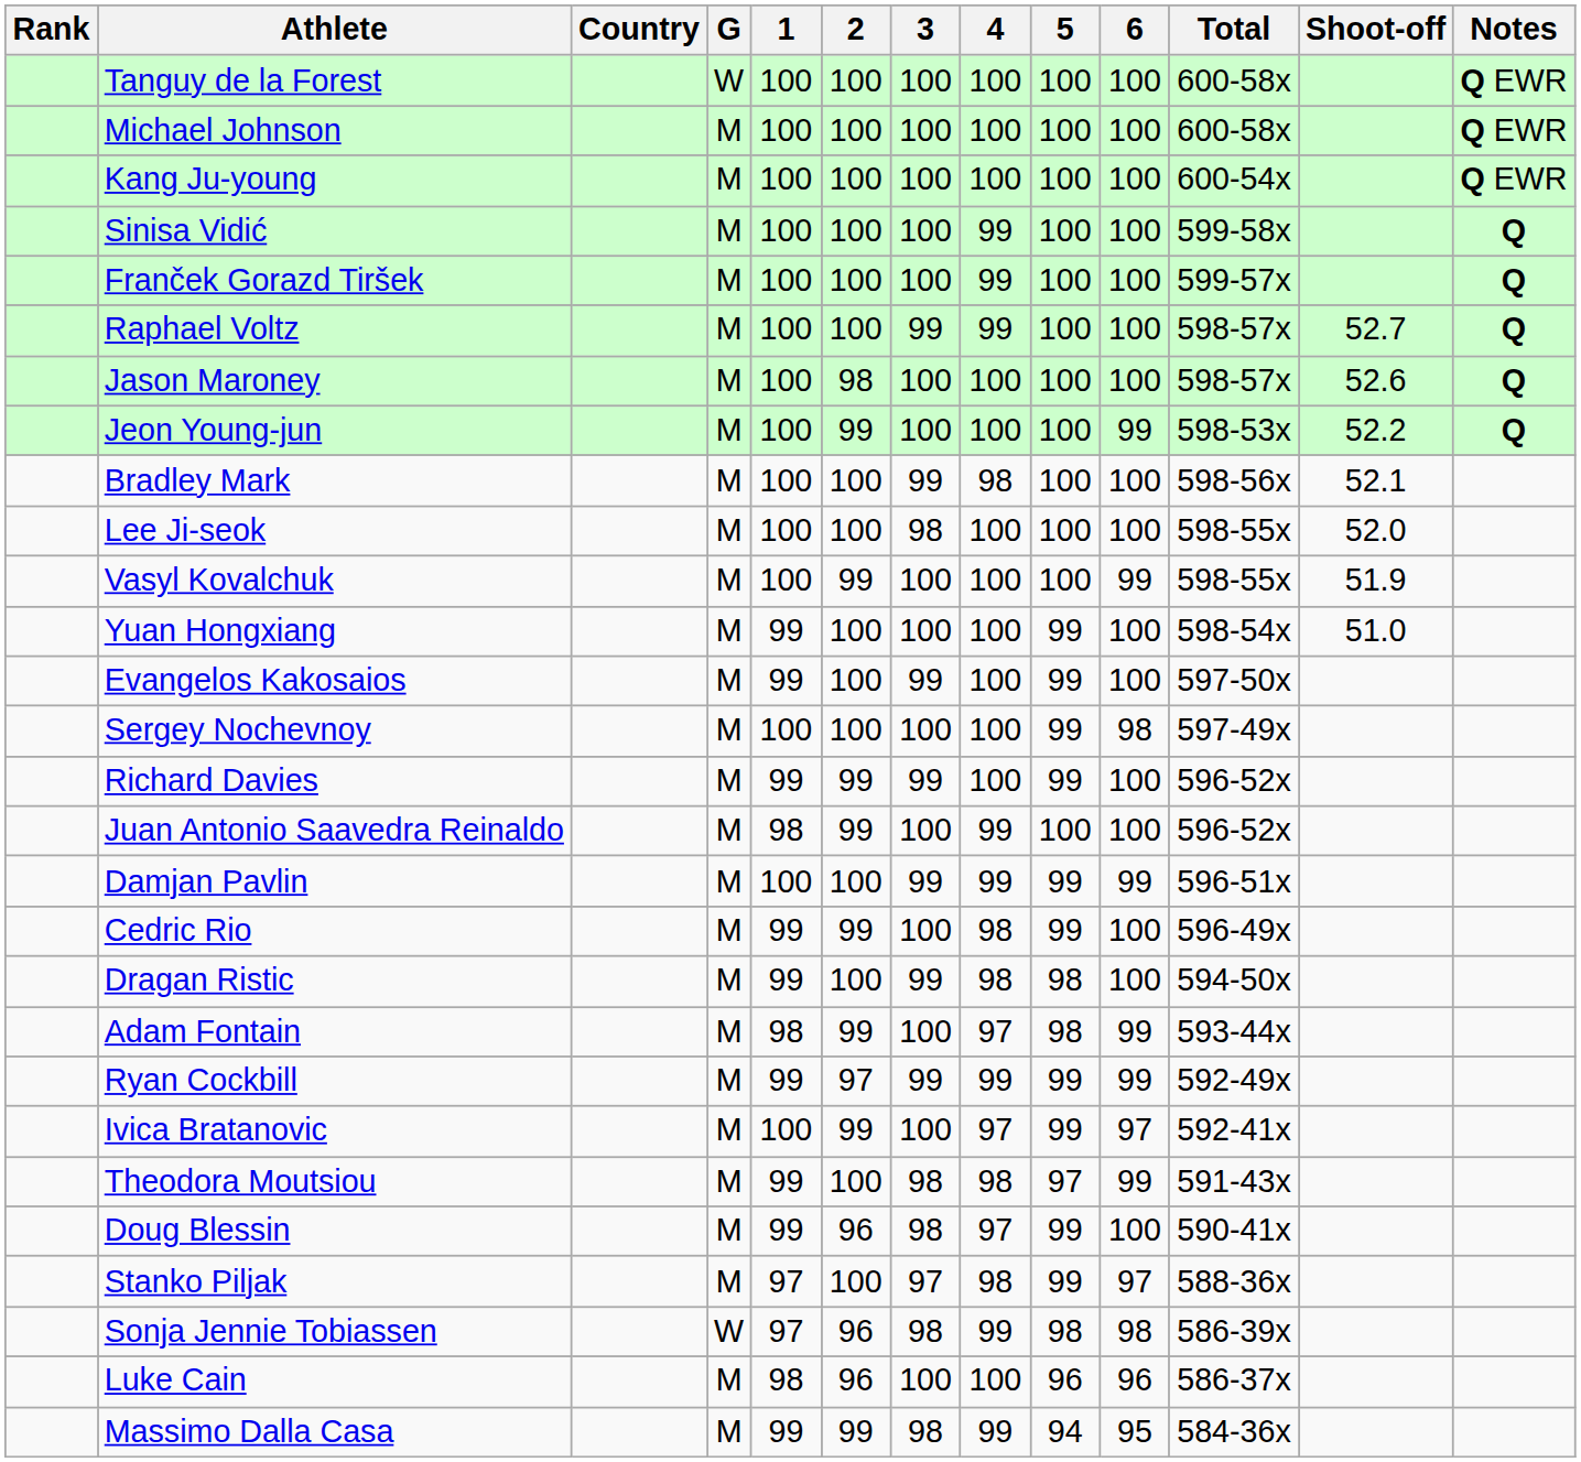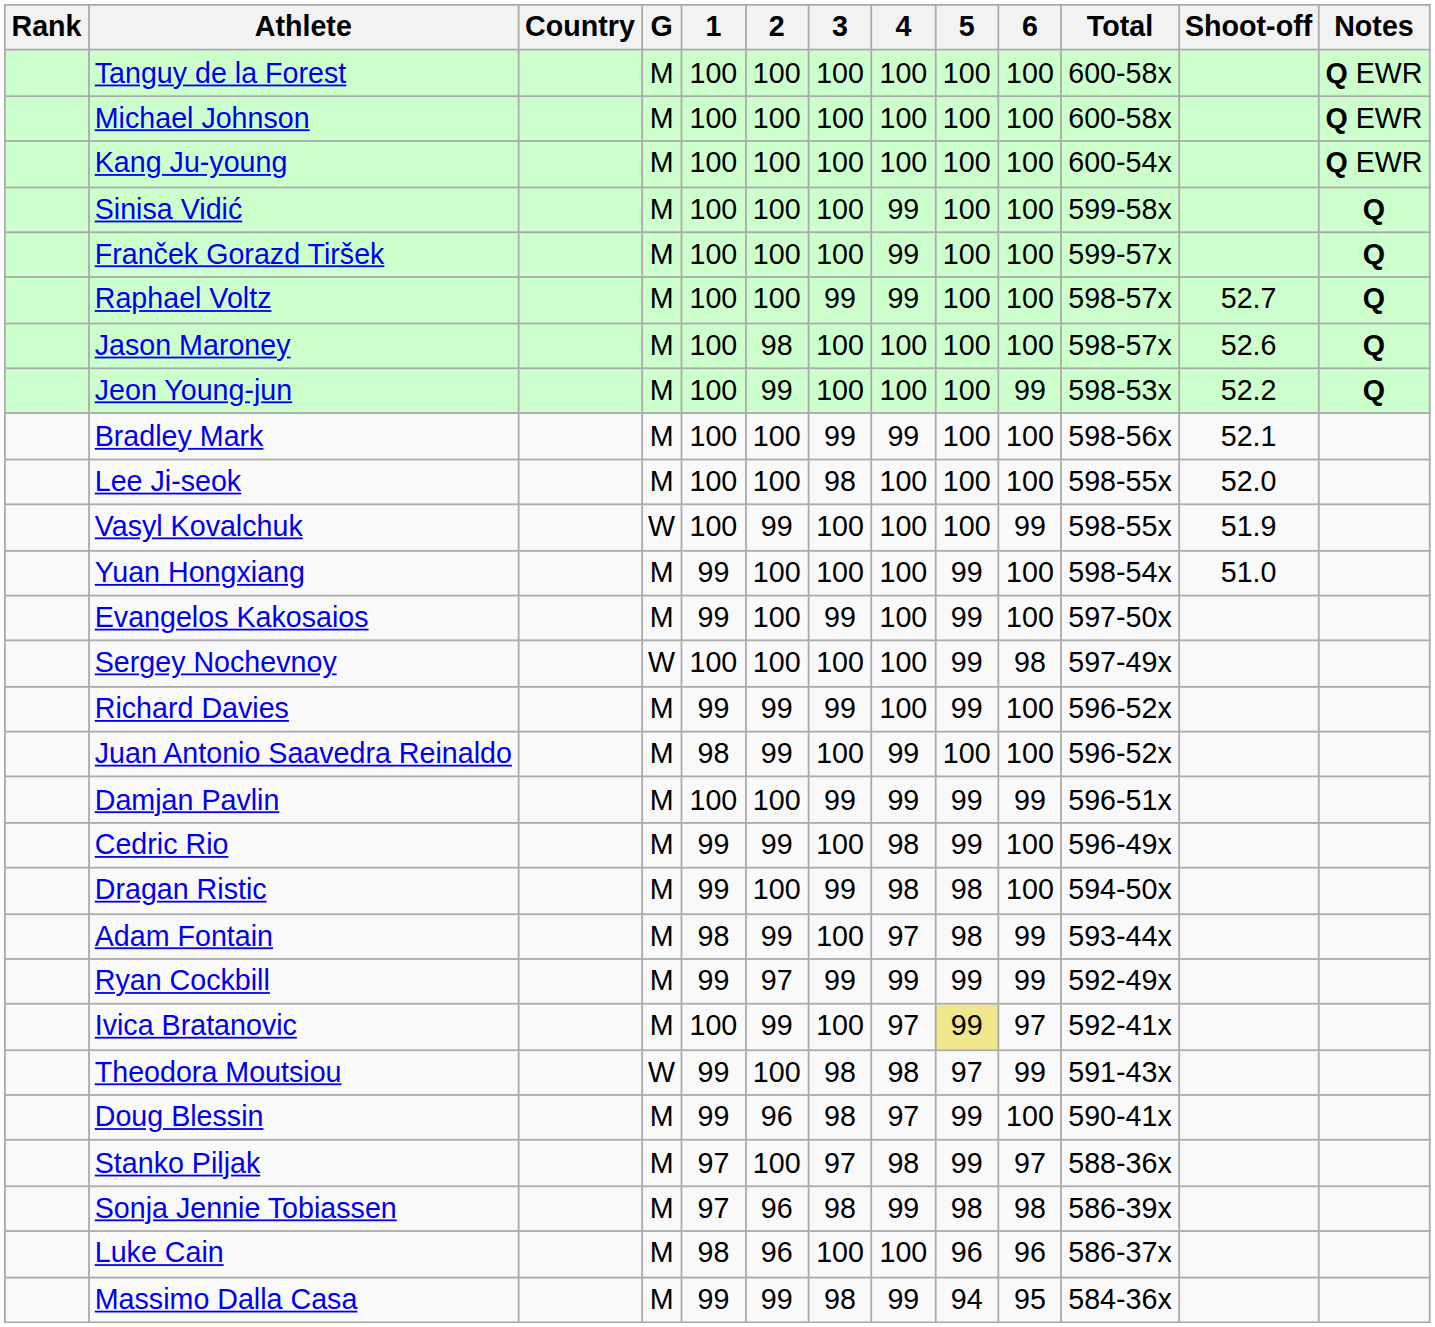Tanguy de la Forest | G: W -> M
Bradley Mark | 4: 98 -> 99
Vasyl Kovalchuk | G: M -> W
Sergey Nochevnoy | G: M -> W
Ivica Bratanovic | 5: no background -> khaki background
Theodora Moutsiou | G: M -> W
Sonja Jennie Tobiassen | G: W -> M
